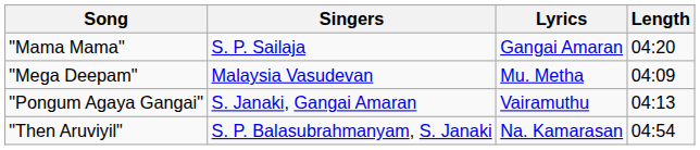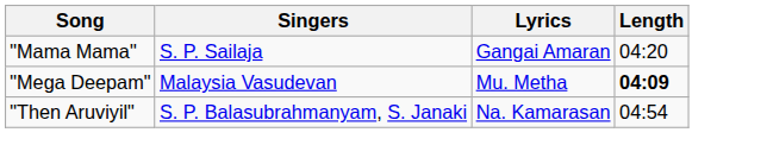"Mega Deepam" | Length: normal -> bold
- row: "Pongum Agaya Gangai" | S. Janaki, Gangai Amaran | Vairamuthu | 04:13
